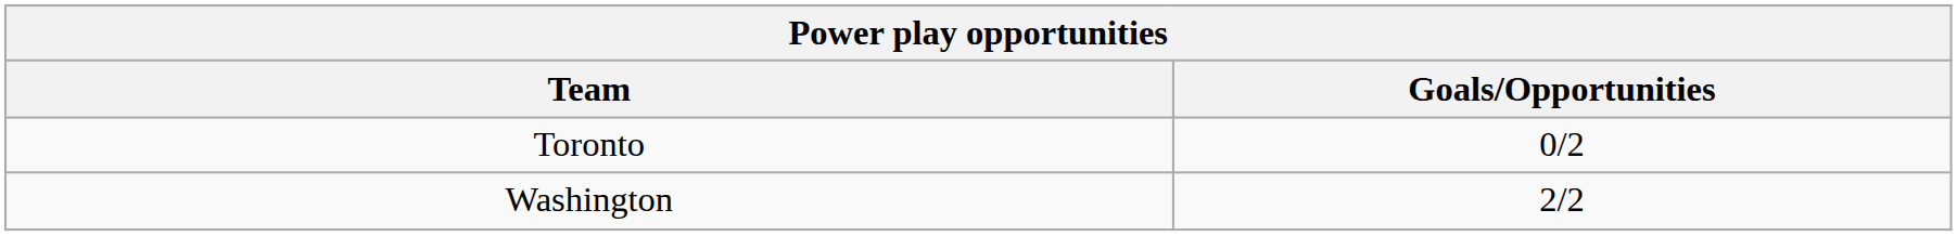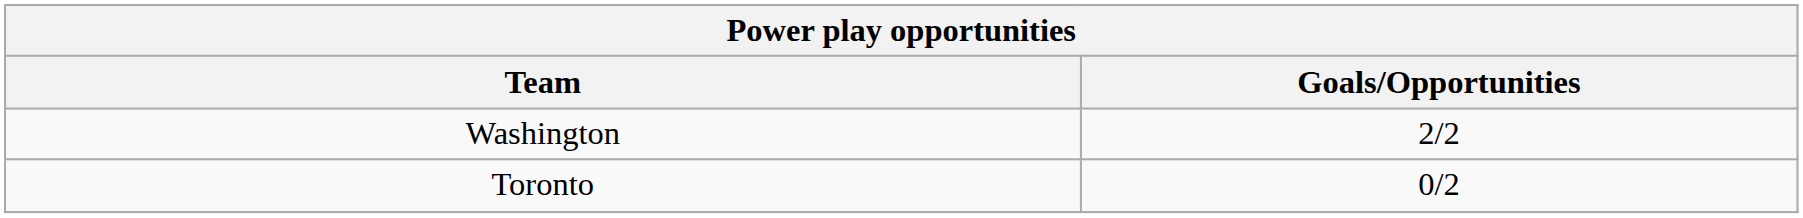rows swapped: Toronto <-> Washington
